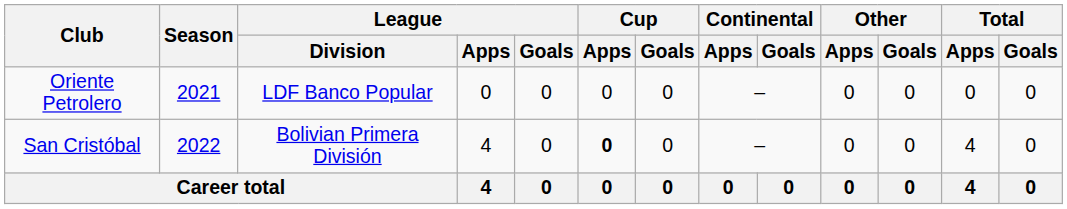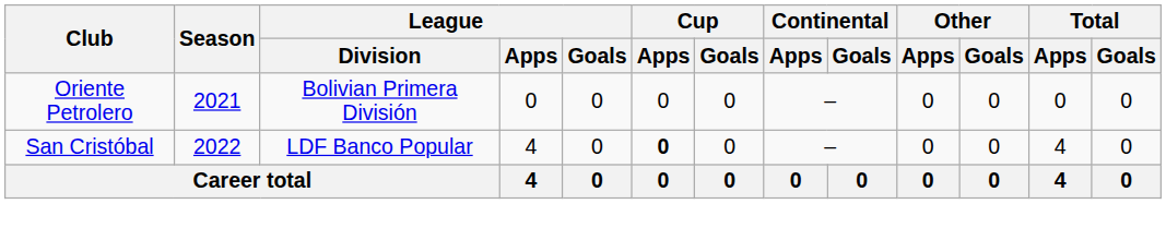Oriente Petrolero | League / Division: LDF Banco Popular -> Bolivian Primera División
San Cristóbal | League / Division: Bolivian Primera División -> LDF Banco Popular
